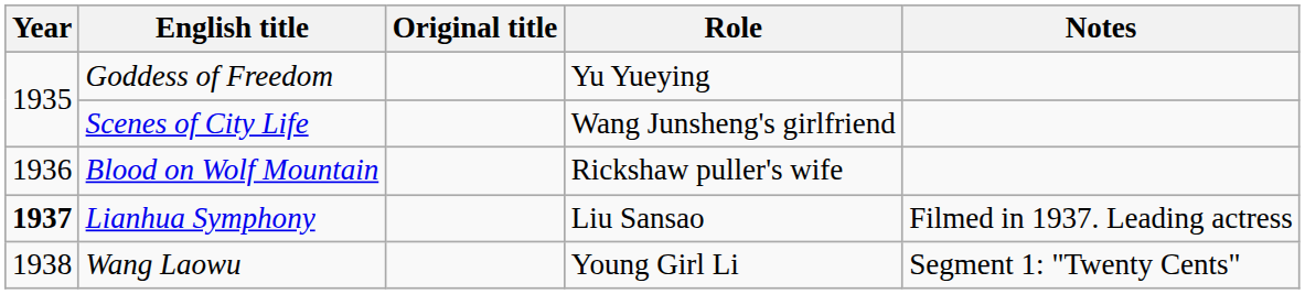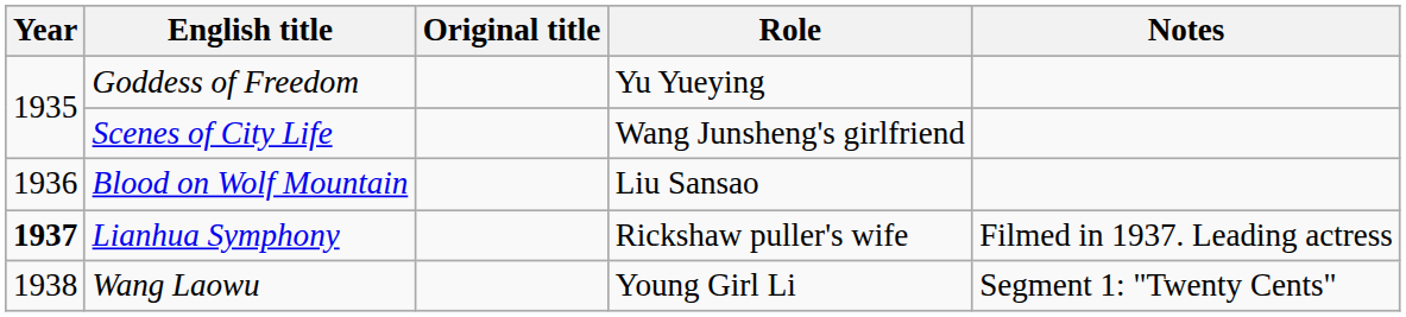Blood on Wolf Mountain | Role: Rickshaw puller's wife -> Liu Sansao
Lianhua Symphony | Role: Liu Sansao -> Rickshaw puller's wife
